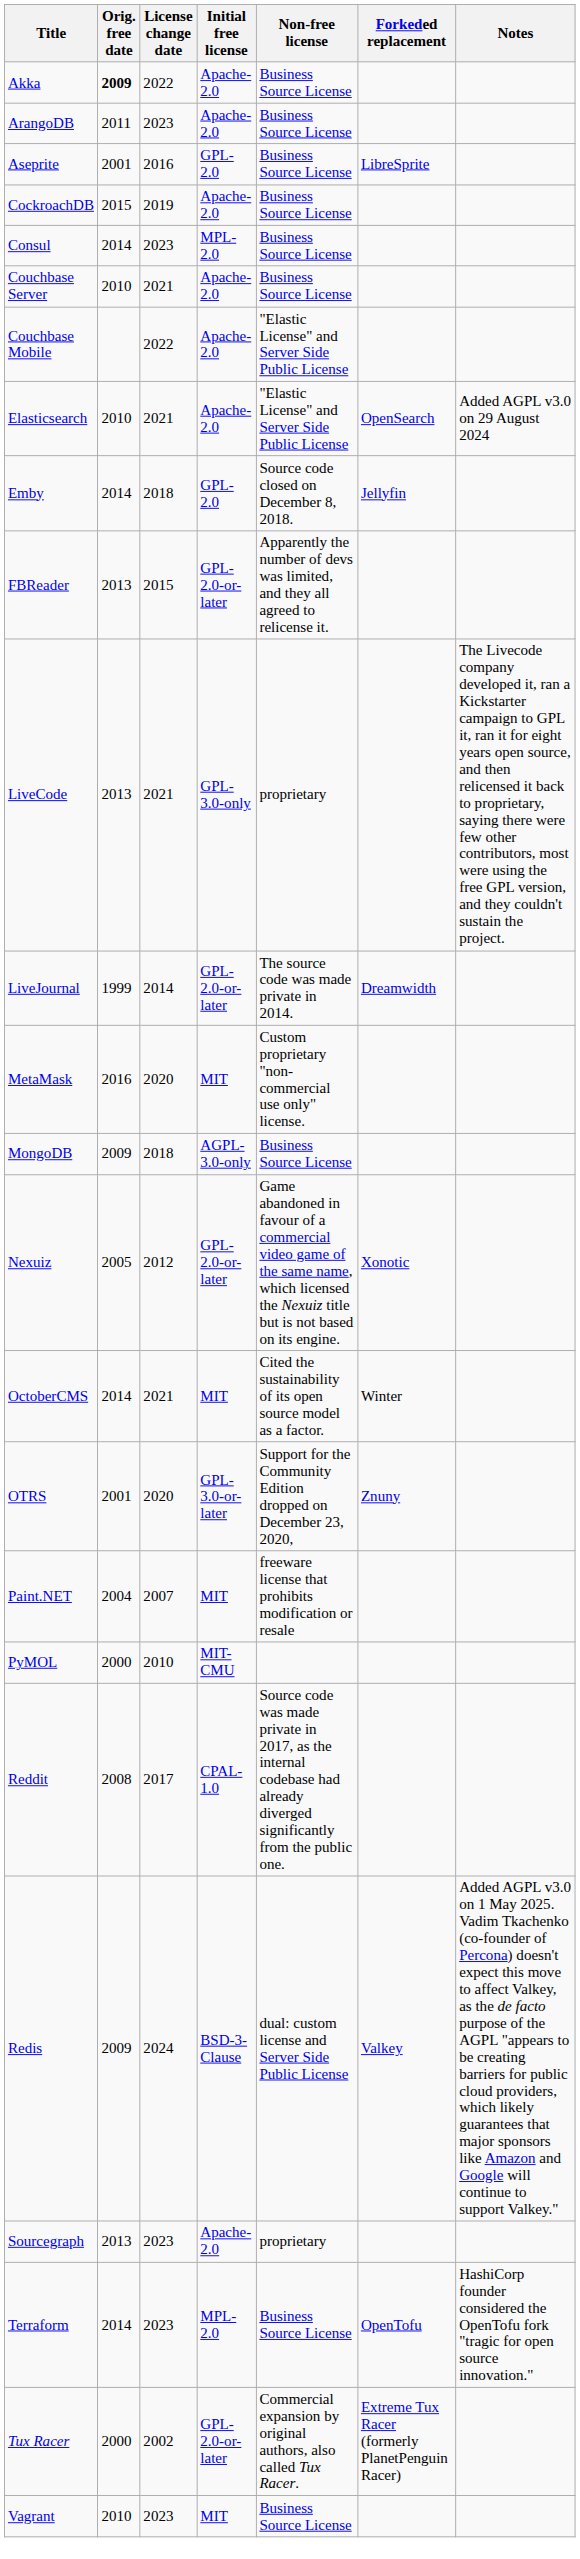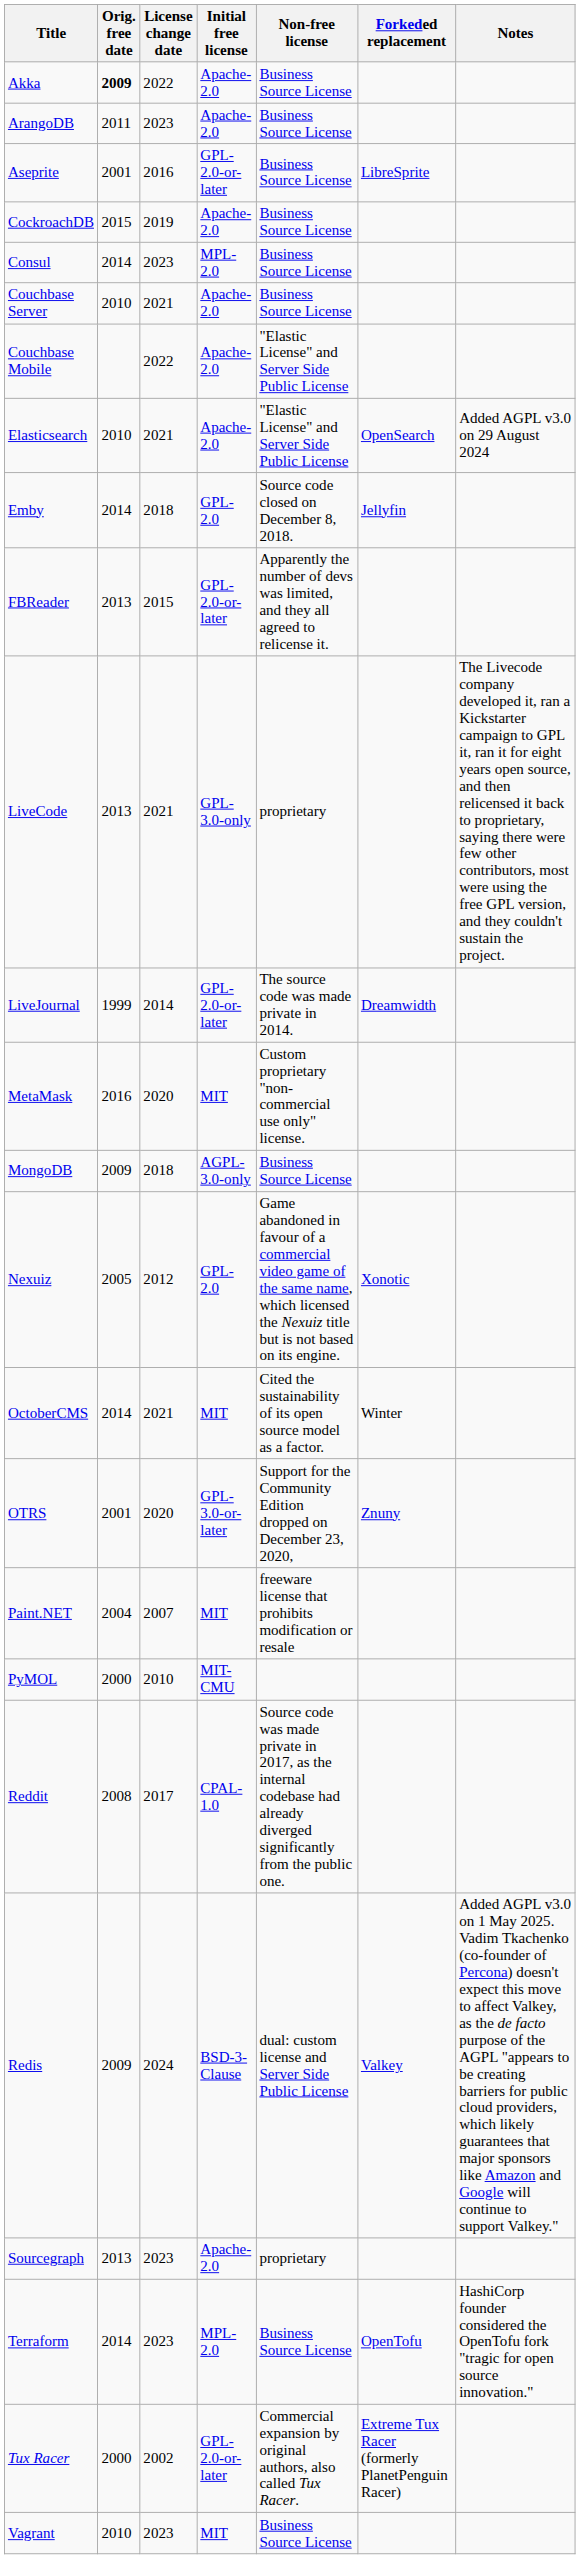Aseprite | Initial free license: GPL-2.0 -> GPL-2.0-or-later
Nexuiz | Initial free license: GPL-2.0-or-later -> GPL-2.0
